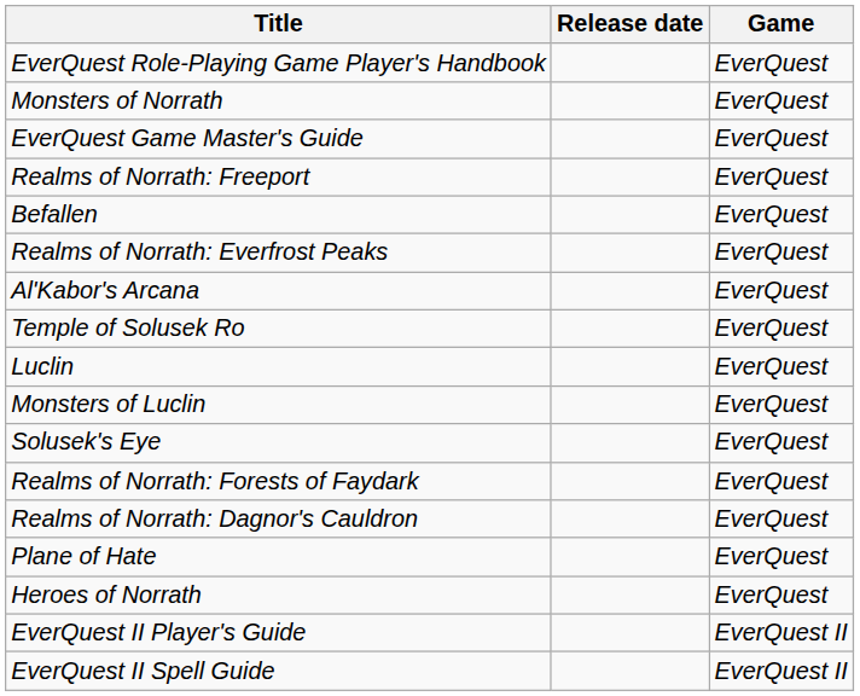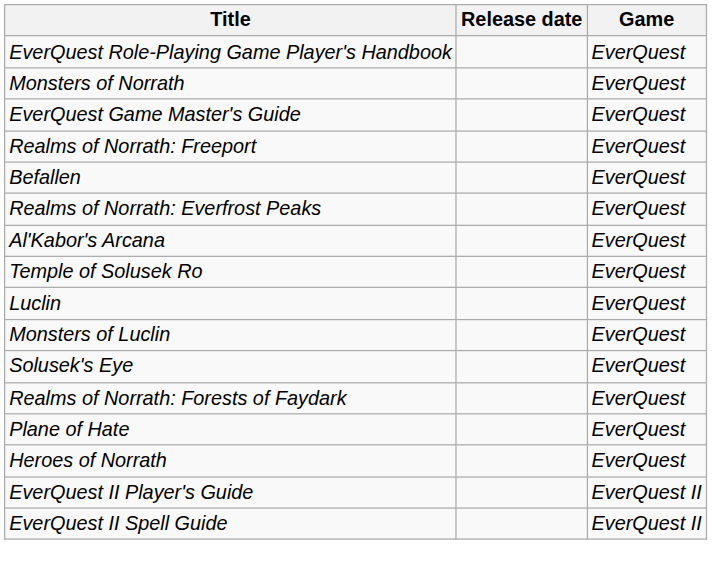- row: Realms of Norrath: Dagnor's Cauldron | EverQuest
